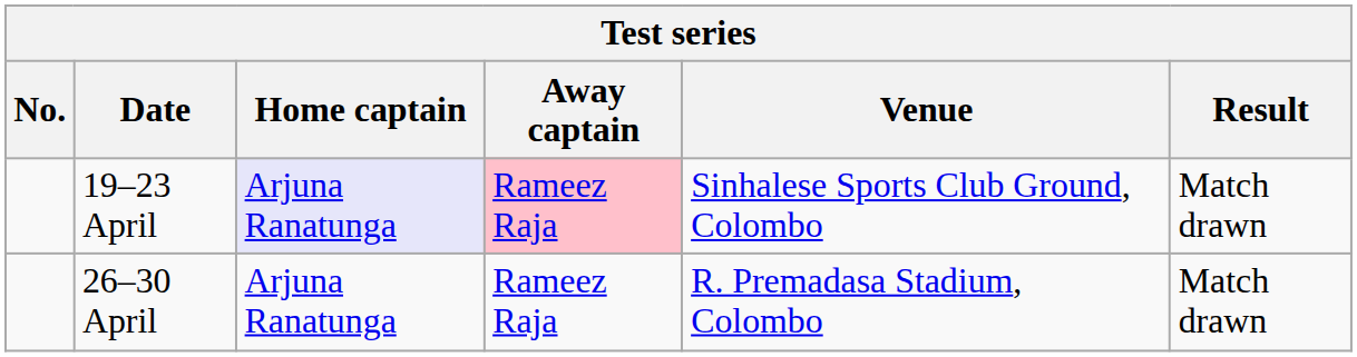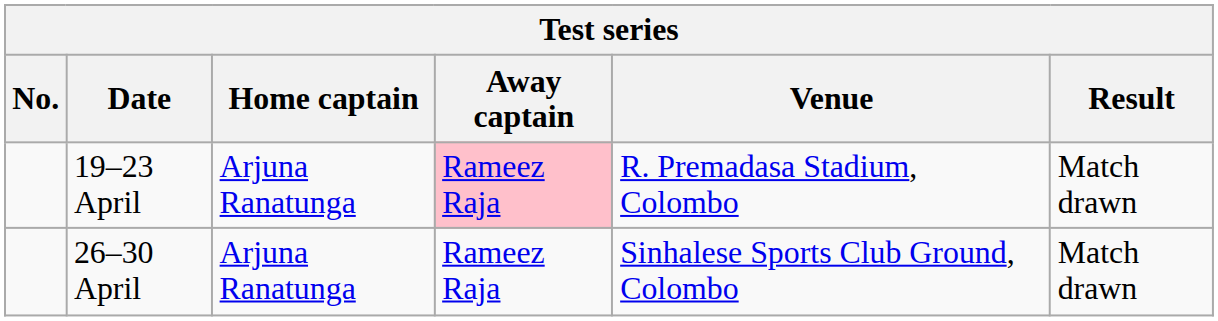19–23 April | Home captain: lavender background -> no background
19–23 April | Venue: Sinhalese Sports Club Ground, Colombo -> R. Premadasa Stadium, Colombo
26–30 April | Venue: R. Premadasa Stadium, Colombo -> Sinhalese Sports Club Ground, Colombo
